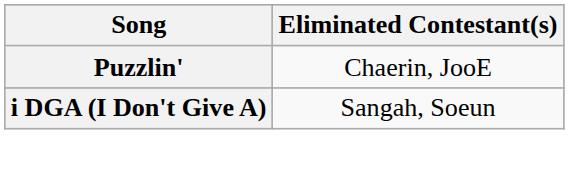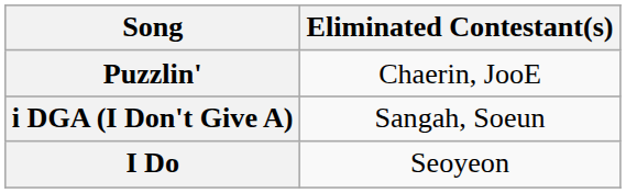+ row: I Do | Seoyeon
